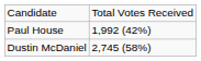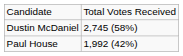rows swapped: Paul House <-> Dustin McDaniel
